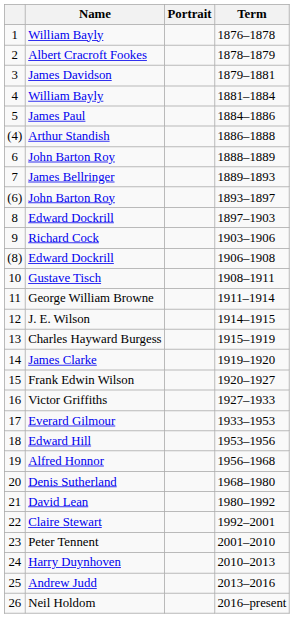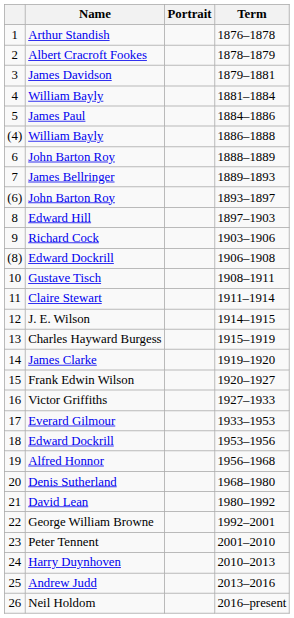1 | Name: William Bayly -> Arthur Standish
(4) | Name: Arthur Standish -> William Bayly
8 | Name: Edward Dockrill -> Edward Hill
11 | Name: George William Browne -> Claire Stewart
18 | Name: Edward Hill -> Edward Dockrill
22 | Name: Claire Stewart -> George William Browne
